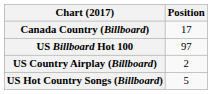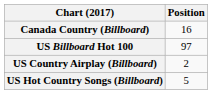Canada Country (Billboard) | Position: 17 -> 16
